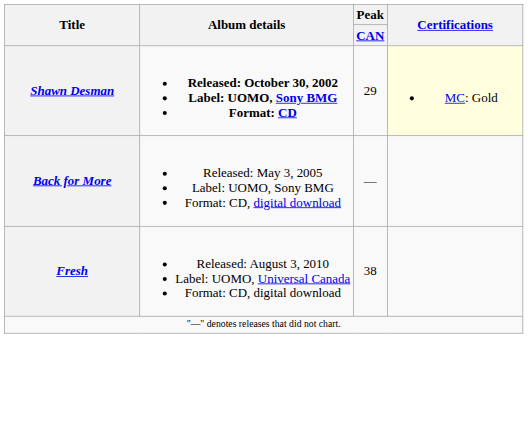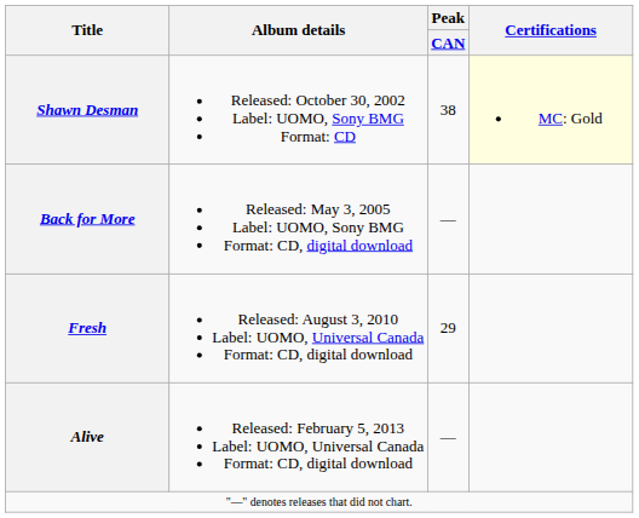Shawn Desman | Album details: bold -> normal
Shawn Desman | Peak / CAN: 29 -> 38
Fresh | Peak / CAN: 38 -> 29
+ row: Alive | Released: February 5, 2013 Label: UOMO, Universal Canada Format: CD, digital download | —
